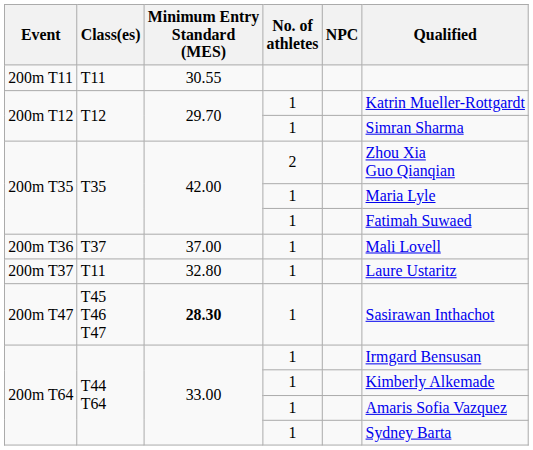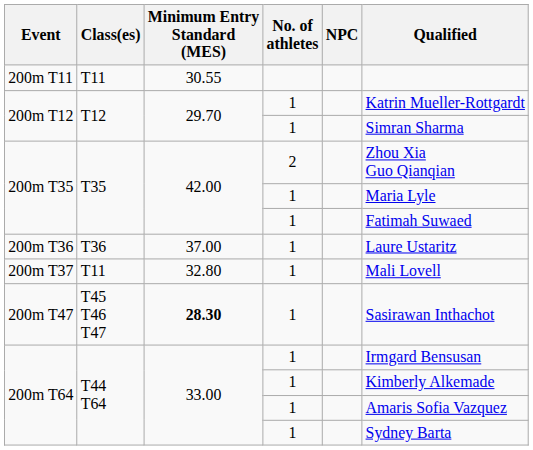200m T36 | Class(es): T37 -> T36
200m T36 | Qualified: Mali Lovell -> Laure Ustaritz
200m T37 | Qualified: Laure Ustaritz -> Mali Lovell
